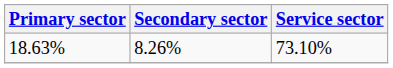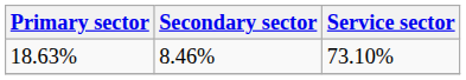18.63% | Secondary sector: 8.26% -> 8.46%
